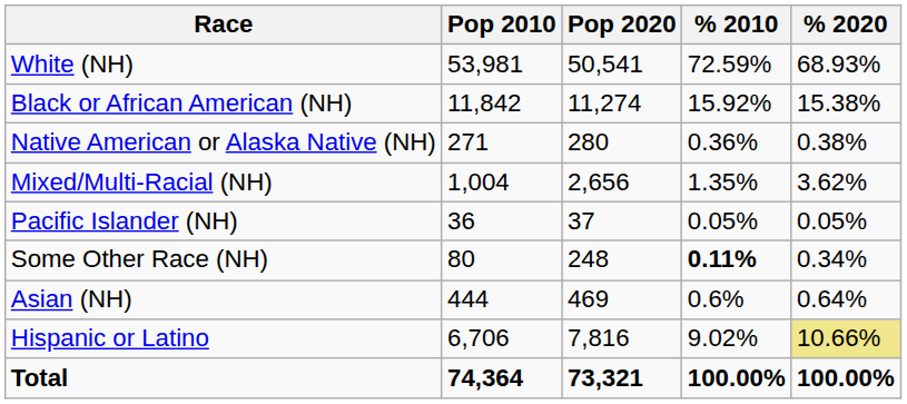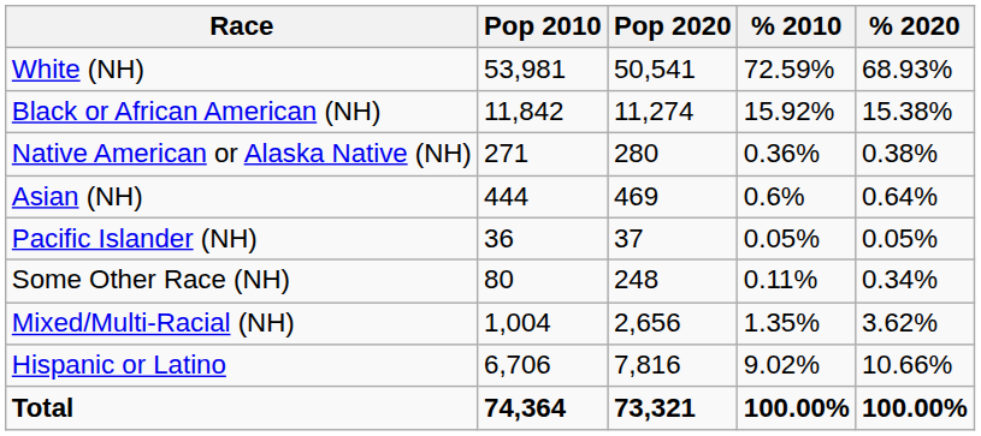rows swapped: Asian (NH) <-> Mixed/Multi-Racial (NH)
Some Other Race (NH) | % 2010: bold -> normal
Hispanic or Latino | % 2020: khaki background -> no background
